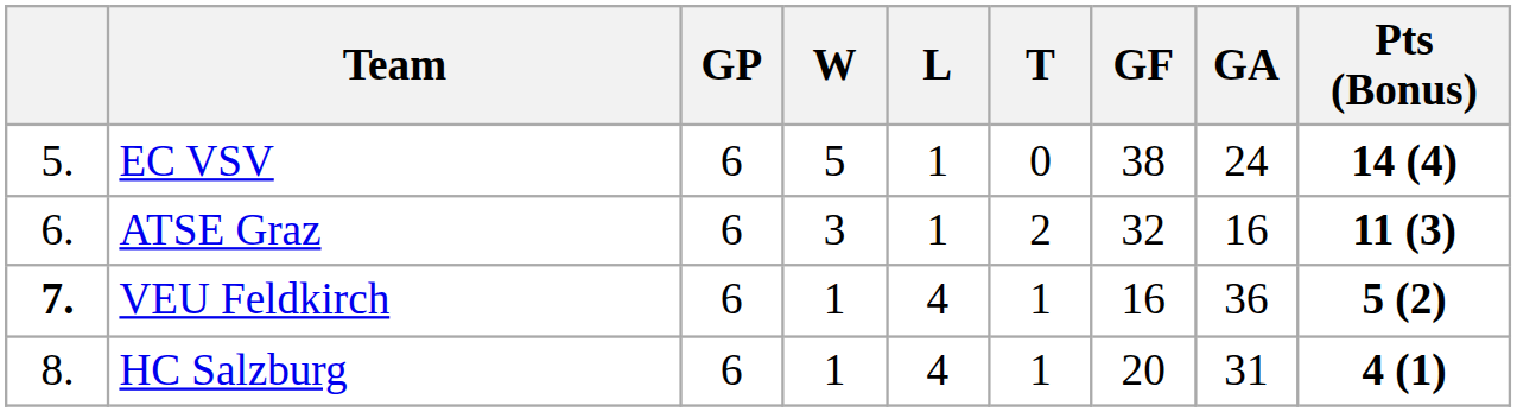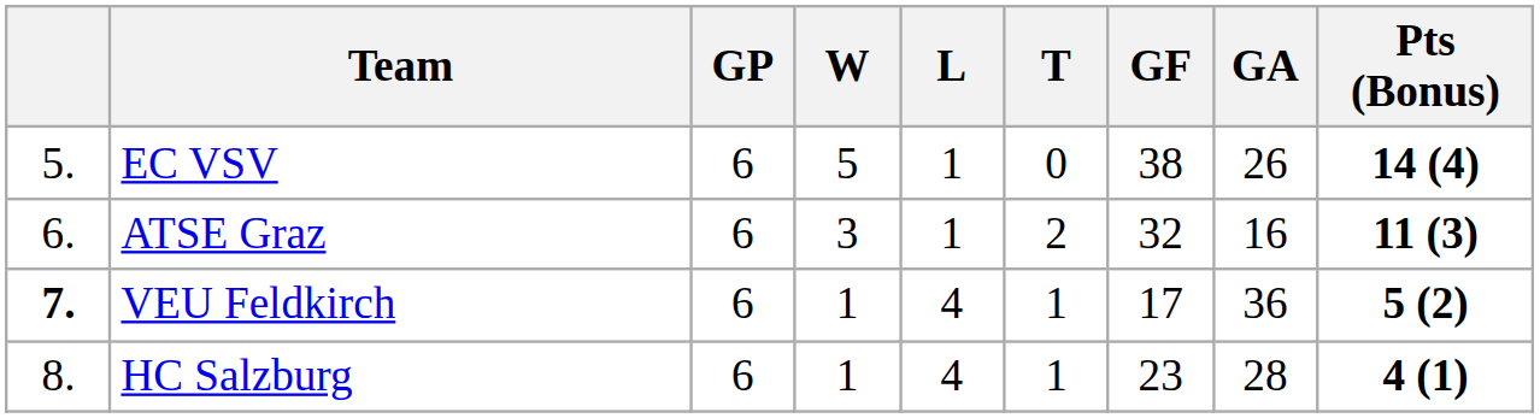EC VSV | GA: 24 -> 26
VEU Feldkirch | GF: 16 -> 17
HC Salzburg | GF: 20 -> 23
HC Salzburg | GA: 31 -> 28
